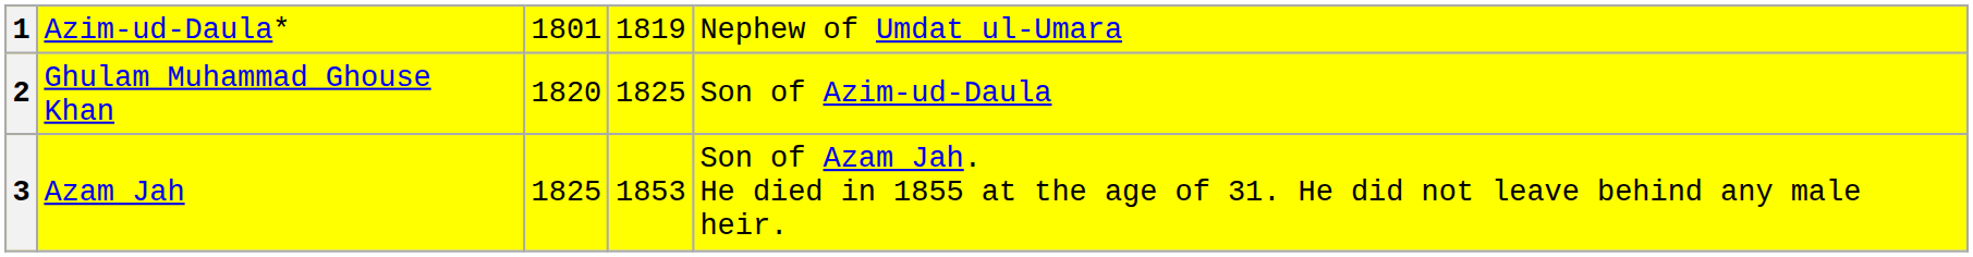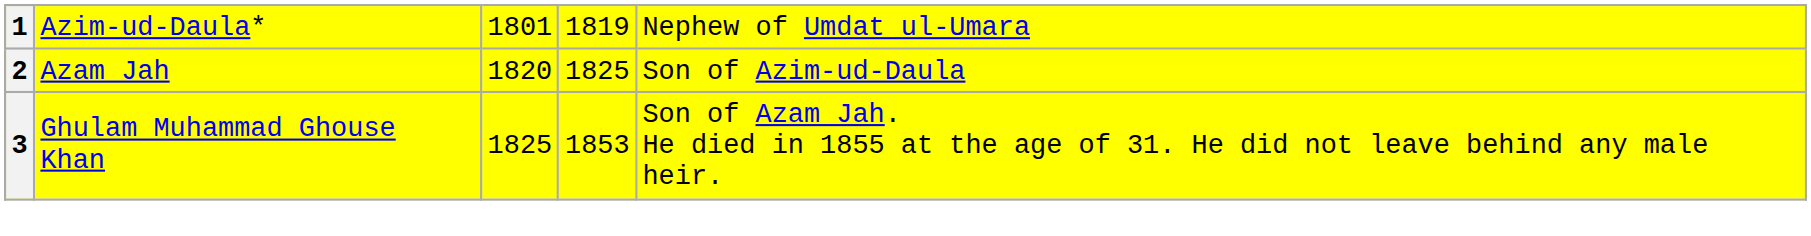2 | column 2: Ghulam Muhammad Ghouse Khan -> Azam Jah
3 | column 2: Azam Jah -> Ghulam Muhammad Ghouse Khan
